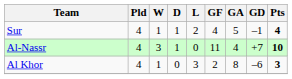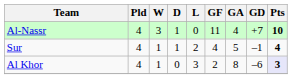rows swapped: Al-Nassr <-> Sur
Al Khor | Pts: no background -> lavender background
